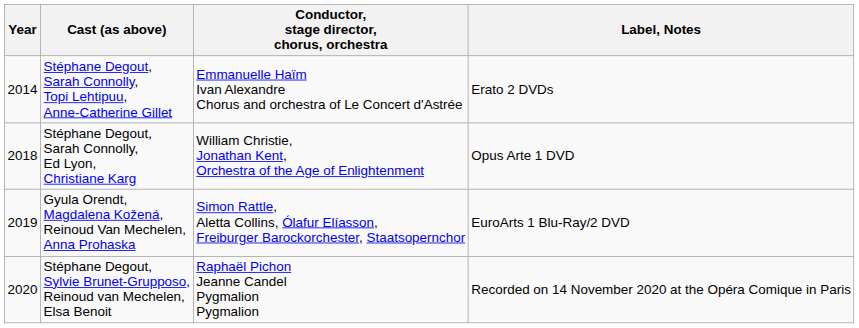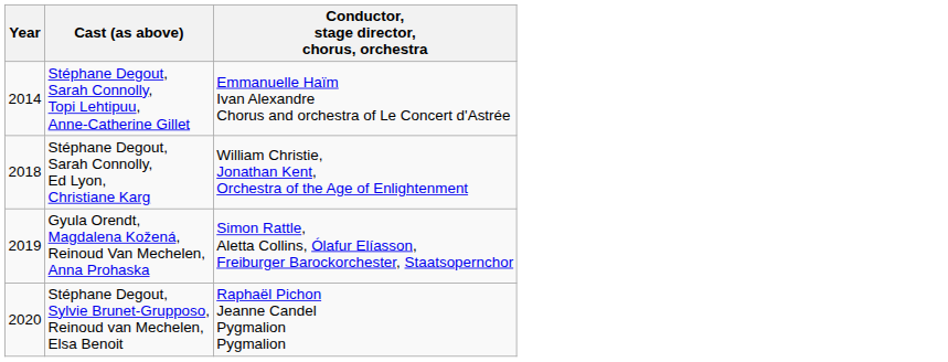- column: Label, Notes | Erato 2 DVDs | Opus Arte 1 DVD | EuroArts 1 Blu-Ray/2 DVD | Recorded on 14 November 2020 at the Opéra Comique in Paris
